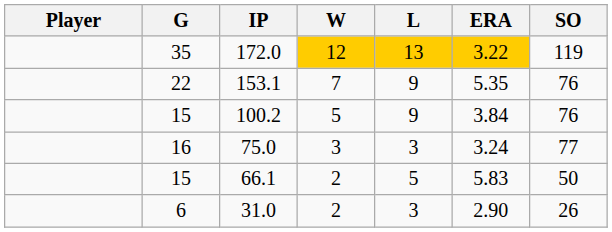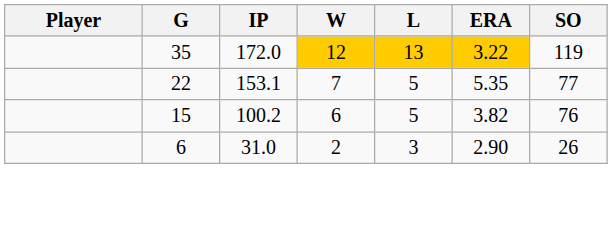153.1 | L: 9 -> 5
153.1 | SO: 76 -> 77
100.2 | W: 5 -> 6
100.2 | L: 9 -> 5
100.2 | ERA: 3.84 -> 3.82
- row: 16 | 75.0 | 3 | 3 | 3.24 | 77
- row: 15 | 66.1 | 2 | 5 | 5.83 | 50
